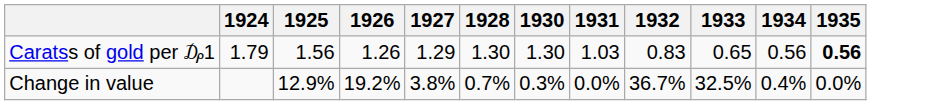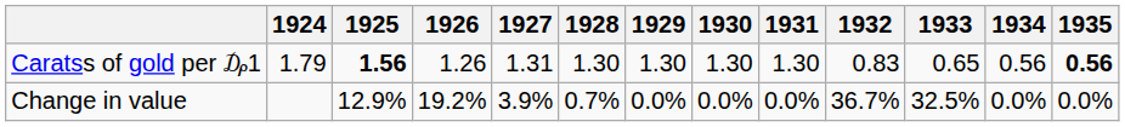+ column: 1929 | 1.30 | 0.0%
Caratss of gold per ₯1 | 1925: normal -> bold
Caratss of gold per ₯1 | 1927: 1.29 -> 1.31
Caratss of gold per ₯1 | 1931: 1.03 -> 1.30
Change in value | 1927: 3.8% -> 3.9%
Change in value | 1930: 0.3% -> 0.0%
Change in value | 1934: 0.4% -> 0.0%
